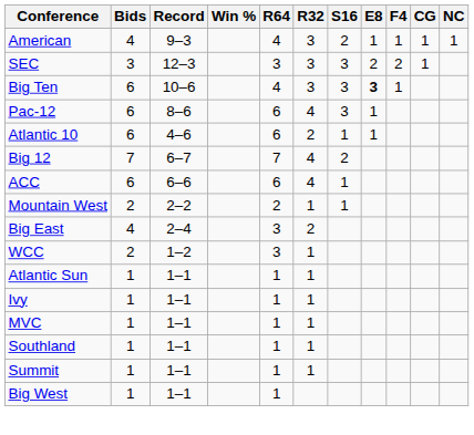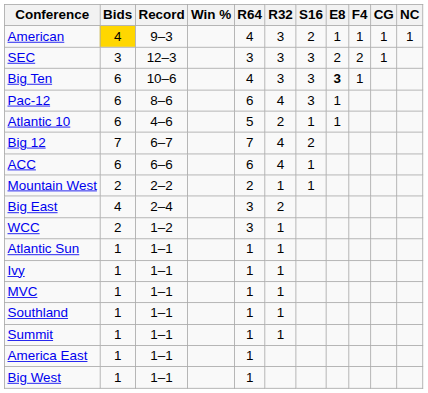American | Bids: no background -> gold background
Atlantic 10 | R64: 6 -> 5
+ row: America East | 1 | 1–1 | 1
